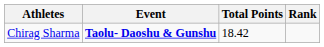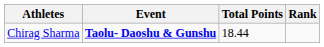Chirag Sharma | Total Points: 18.42 -> 18.44
